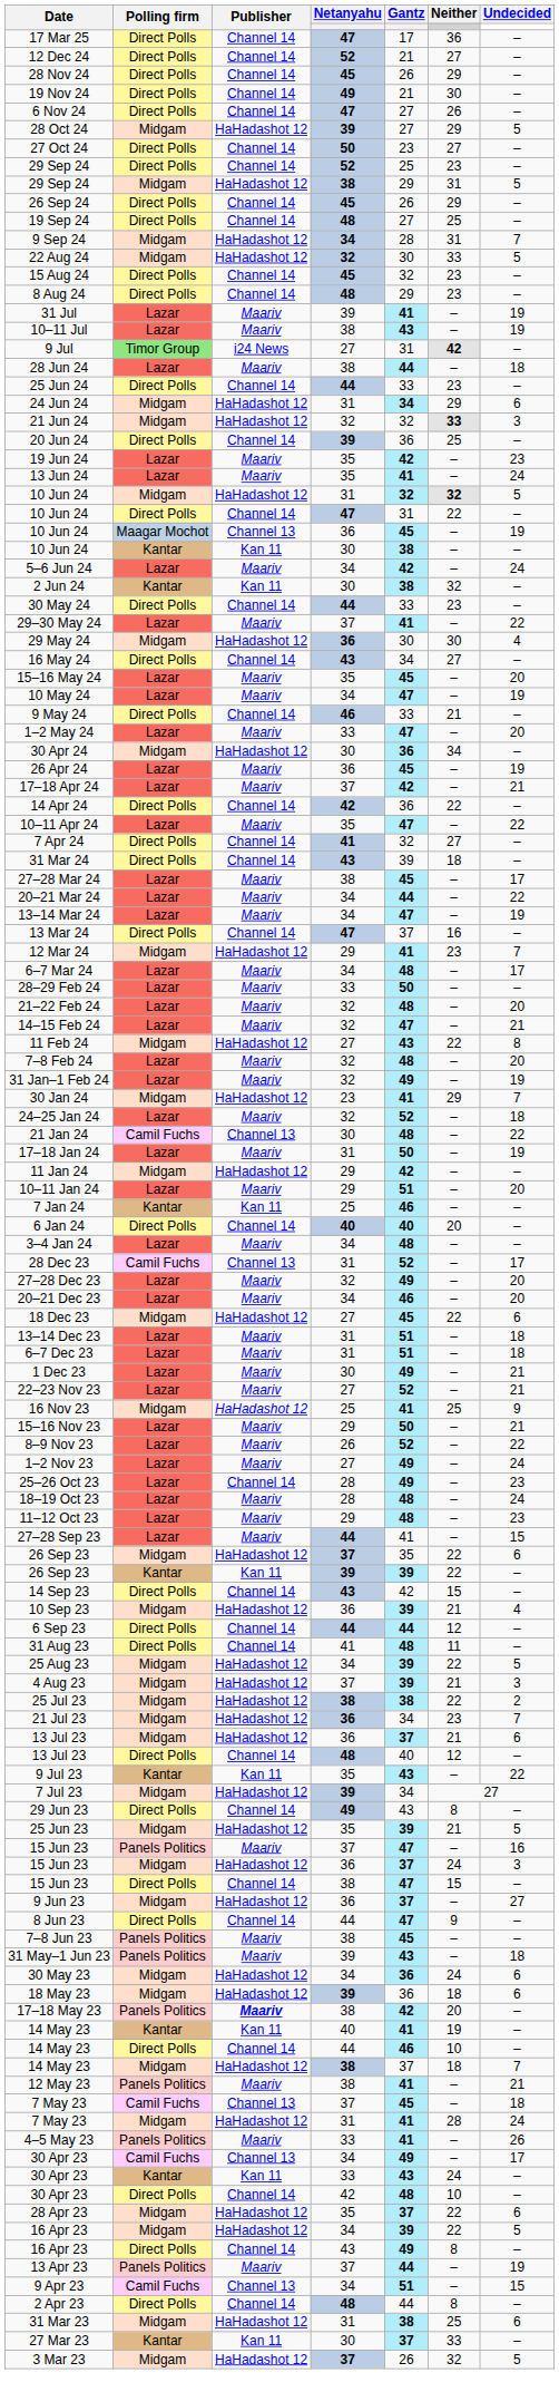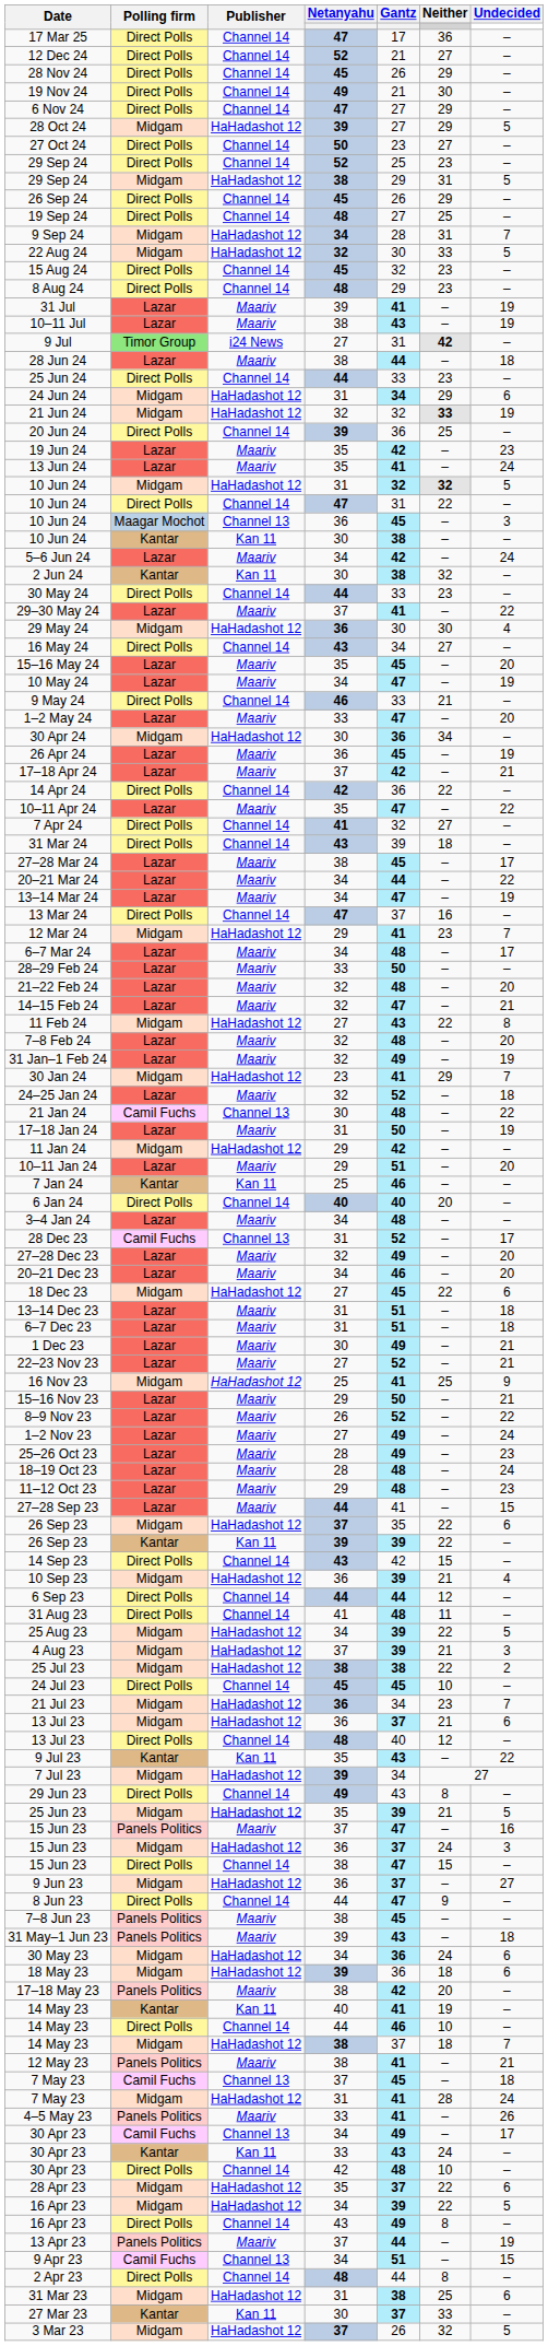6 Nov 24 | Neither: 26 -> 29
21 Jun 24 | Undecided: 3 -> 19
10 Jun 24 / 36 | Undecided: 19 -> 3
25–26 Oct 23 | Publisher: Channel 14 -> Maariv
+ row: 24 Jul 23 | Direct Polls | Channel 14 | 45 | 45 | 10 | –
17–18 May 23 | Publisher: bold -> normal
